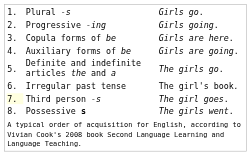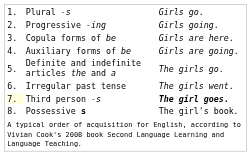Irregular past tense | column 3: The girl's book. -> The girls went.
Third person -s | column 3: normal -> bold
Possessive s | column 3: The girls went. -> The girl's book.
